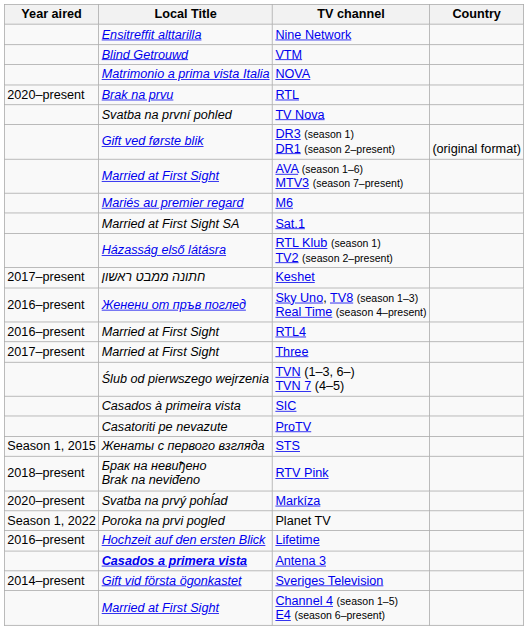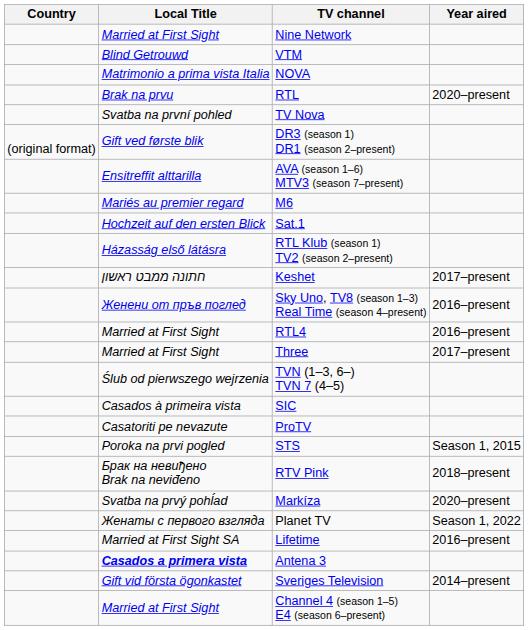columns swapped: Country <-> Year aired
Nine Network | Local Title: Ensitreffit alttarilla -> Married at First Sight
AVA (season 1–6) MTV3 (season 7–present) | Local Title: Married at First Sight -> Ensitreffit alttarilla
Sat.1 | Local Title: Married at First Sight SA -> Hochzeit auf den ersten Blick
STS | Local Title: Женаты с первого взгляда -> Poroka na prvi pogled
Planet TV | Local Title: Poroka na prvi pogled -> Женаты с первого взгляда
Lifetime | Local Title: Hochzeit auf den ersten Blick -> Married at First Sight SA
